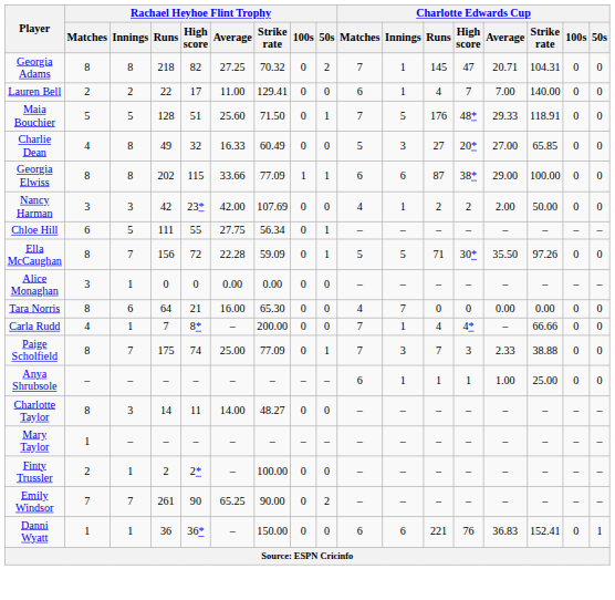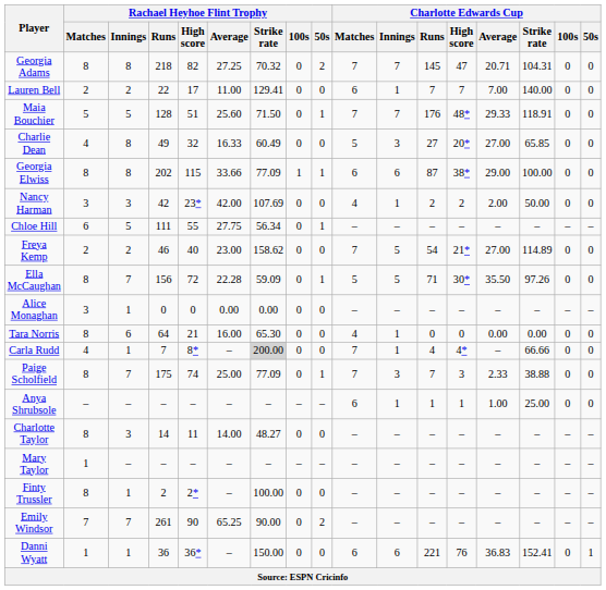Georgia Adams | Charlotte Edwards Cup / Innings: 1 -> 7
Lauren Bell | Charlotte Edwards Cup / Runs: 4 -> 7
Maia Bouchier | Charlotte Edwards Cup / Innings: 5 -> 7
+ row: Freya Kemp | 2 | 2 | 46 | 40 | 23.00 | 158.62 | 0 | 0 | 7 | 5 | 54 | 21* | 27.00 | 114.89 | 0 | 0
Tara Norris | Charlotte Edwards Cup / Innings: 7 -> 1
Carla Rudd | Rachael Heyhoe Flint Trophy / Strike rate: no background -> lightgrey background
Finty Trussler | Rachael Heyhoe Flint Trophy / Matches: 2 -> 8
